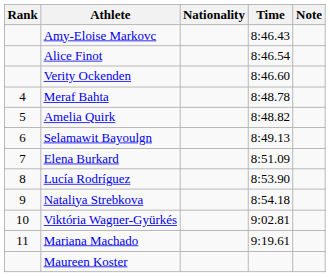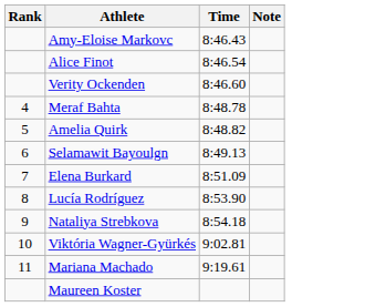- column: Nationality
